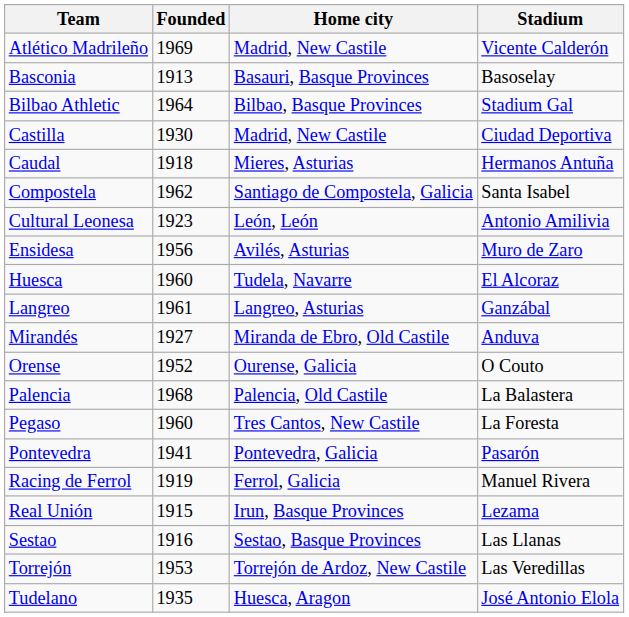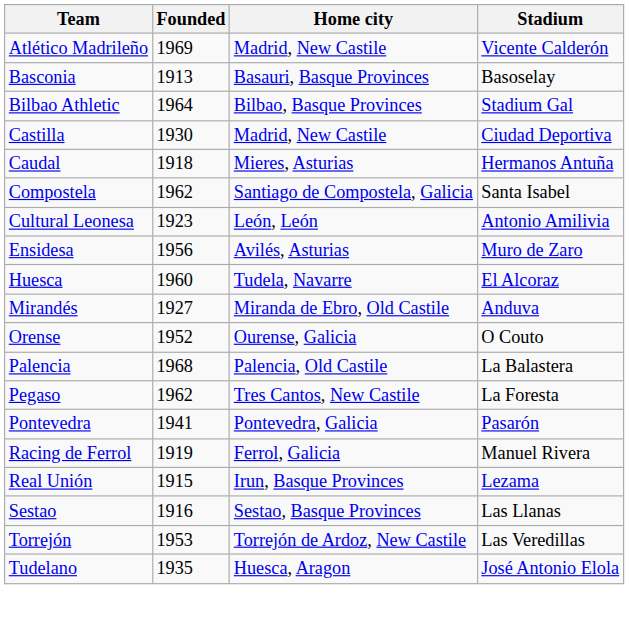- row: Langreo | 1961 | Langreo, Asturias | Ganzábal
Pegaso | Founded: 1960 -> 1962
